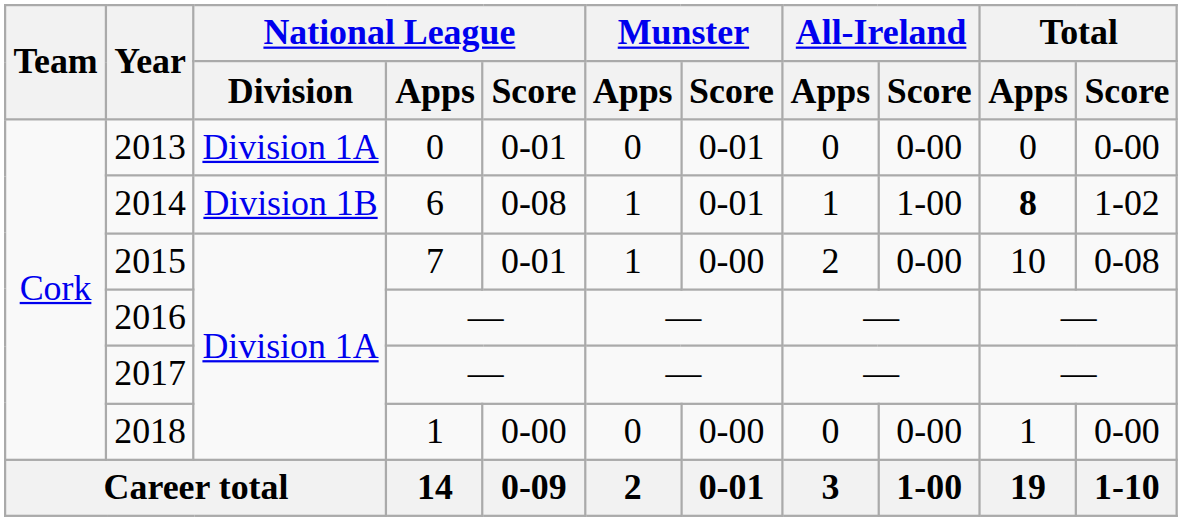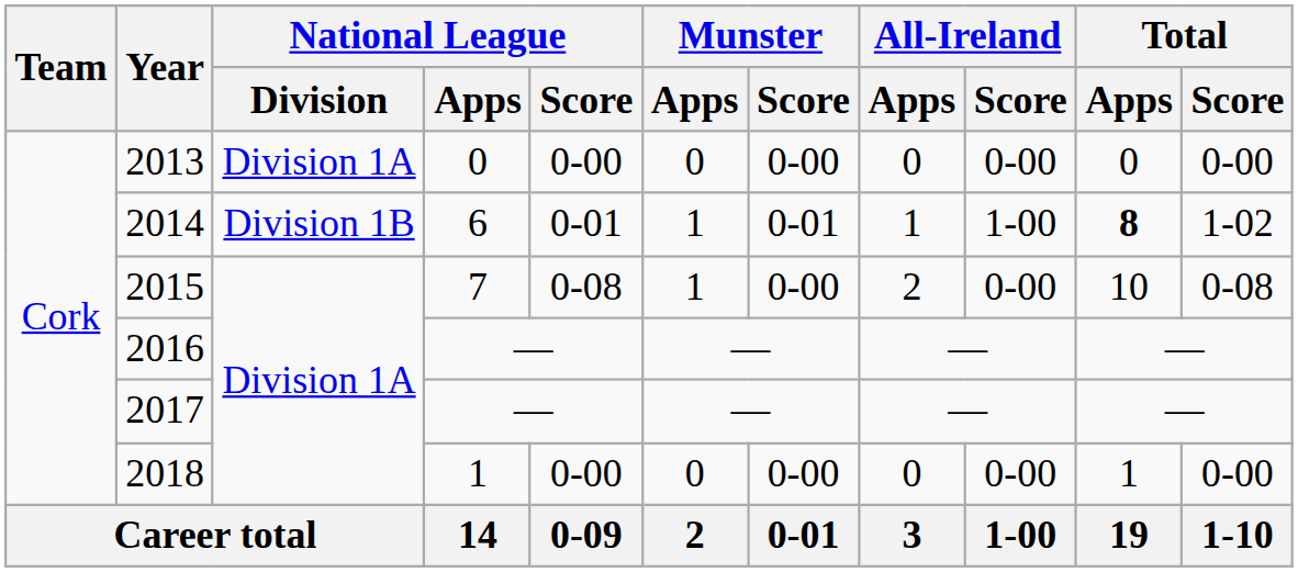2013 | National League / Score: 0-01 -> 0-00
2013 | Munster / Score: 0-01 -> 0-00
2014 | National League / Score: 0-08 -> 0-01
2015 | National League / Score: 0-01 -> 0-08
